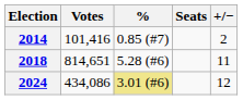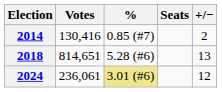2014 | Votes: 101,416 -> 130,416
2018 | +/−: 11 -> 13
2024 | Votes: 434,086 -> 236,061
